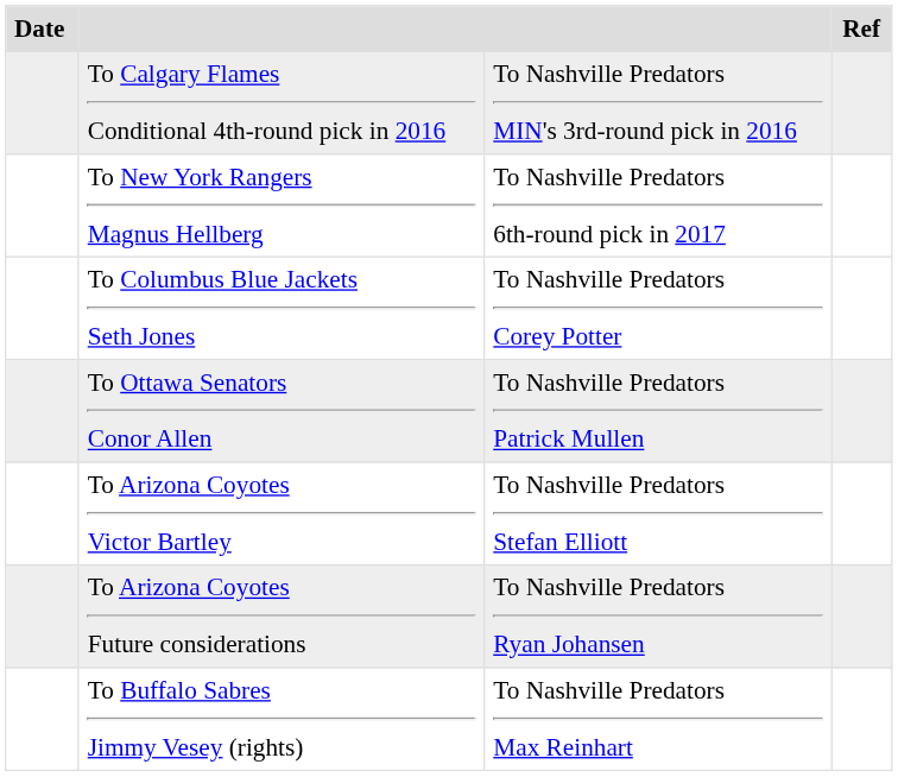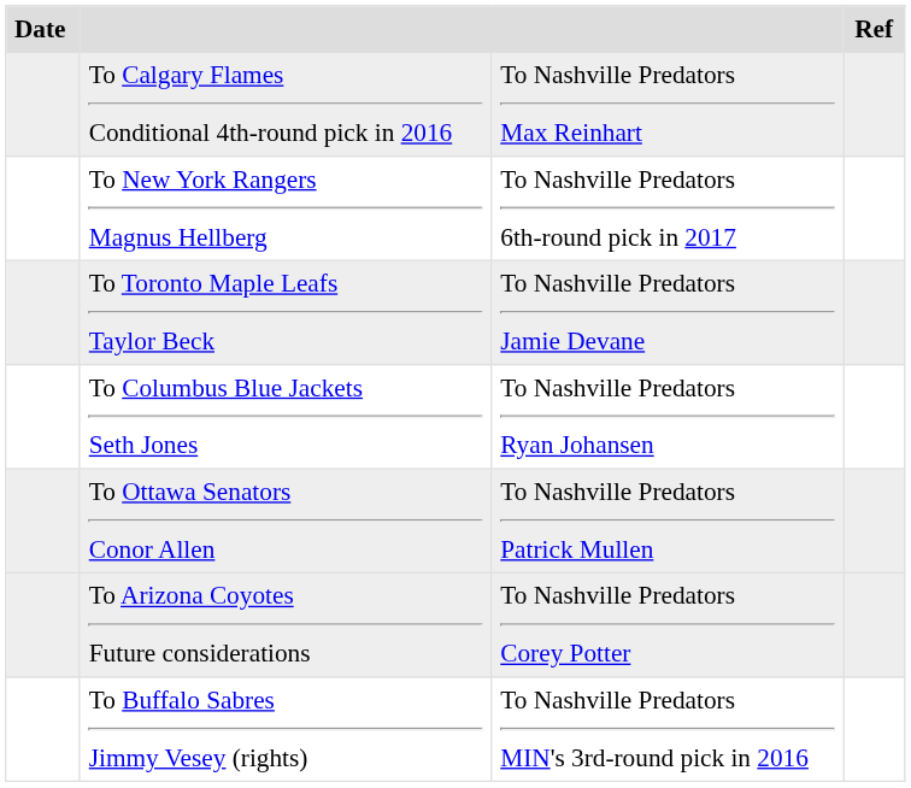To Calgary Flames Conditional 4th-round pick in 2016 | column 3: To Nashville Predators MIN's 3rd-round pick in 2016 -> To Nashville Predators Max Reinhart
+ row: To Toronto Maple Leafs Taylor Beck | To Nashville Predators Jamie Devane
To Columbus Blue Jackets Seth Jones | column 3: To Nashville Predators Corey Potter -> To Nashville Predators Ryan Johansen
- row: To Arizona Coyotes Victor Bartley | To Nashville Predators Stefan Elliott
To Arizona Coyotes Future considerations | column 3: To Nashville Predators Ryan Johansen -> To Nashville Predators Corey Potter
To Buffalo Sabres Jimmy Vesey (rights) | column 3: To Nashville Predators Max Reinhart -> To Nashville Predators MIN's 3rd-round pick in 2016
